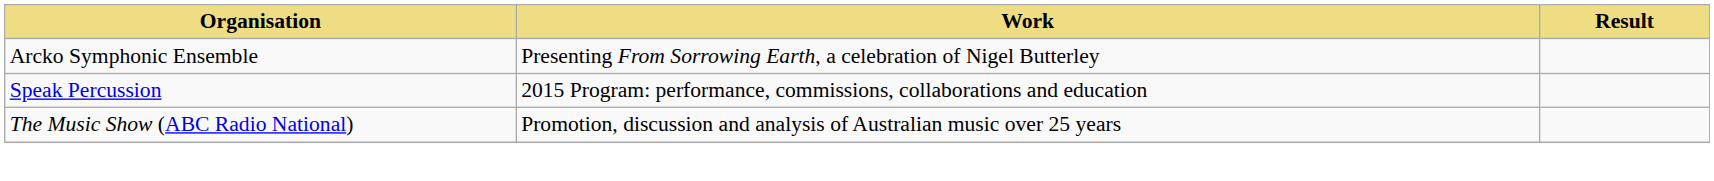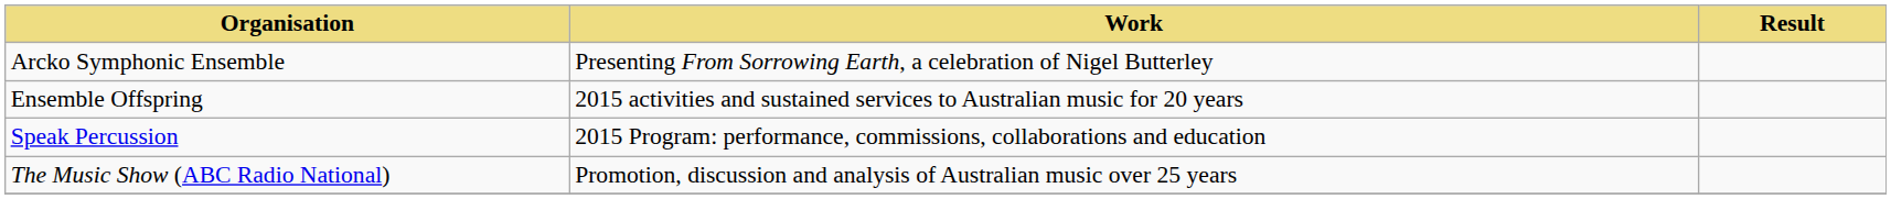+ row: Ensemble Offspring | 2015 activities and sustained services to Australian music for 20 years
